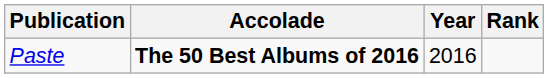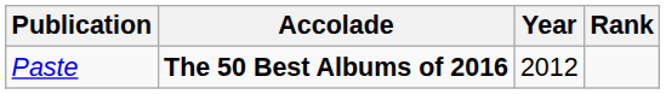Paste | Year: 2016 -> 2012
